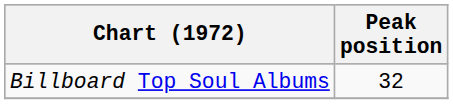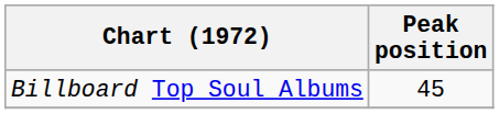Billboard Top Soul Albums | Peak position: 32 -> 45
